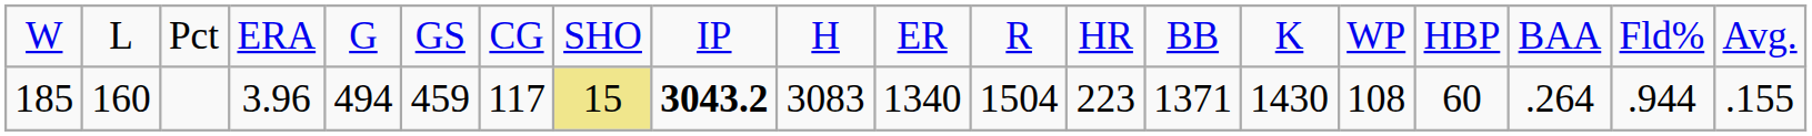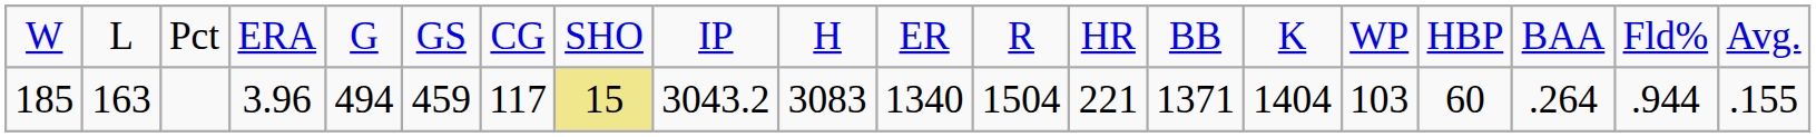185 | column 2: 160 -> 163
185 | column 9: bold -> normal
185 | column 13: 223 -> 221
185 | column 15: 1430 -> 1404
185 | column 16: 108 -> 103
